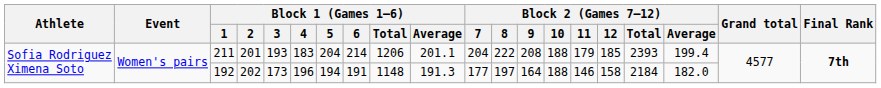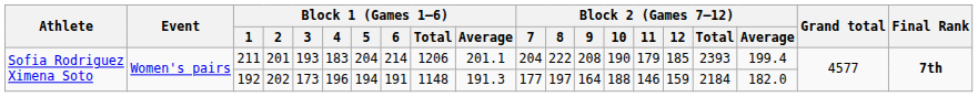211 | Block 2 (Games 7–12) / 10: 188 -> 190
192 | Block 2 (Games 7–12) / 12: 158 -> 159
